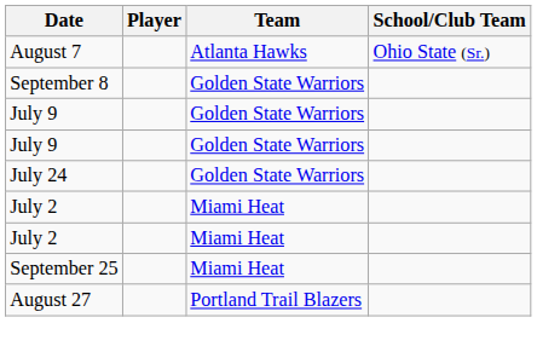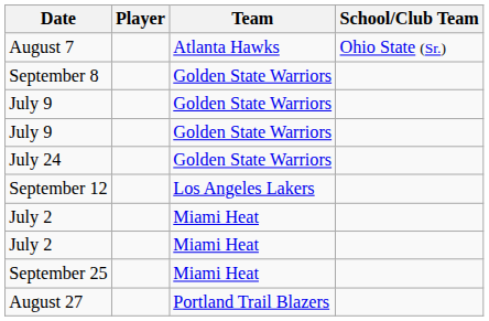+ row: September 12 | Los Angeles Lakers
